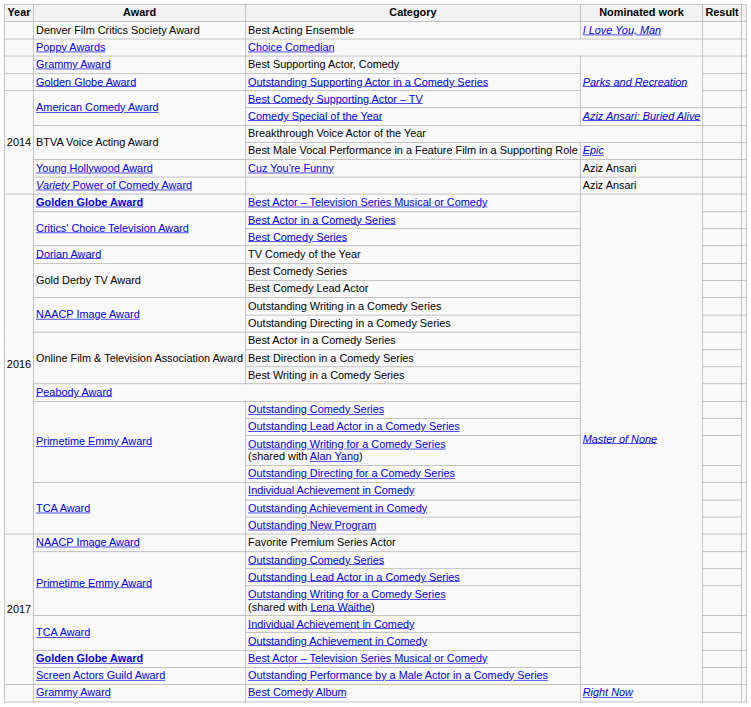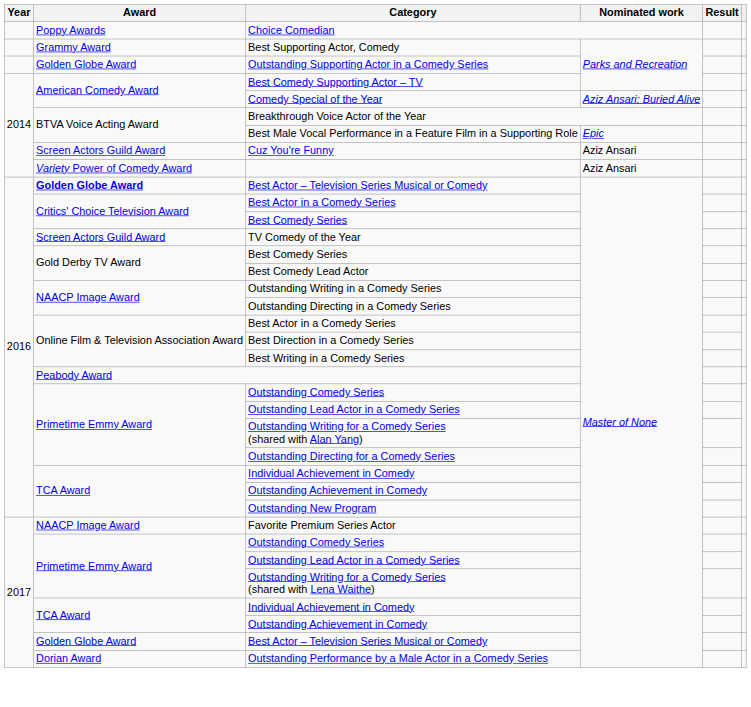- row: Denver Film Critics Society Award | Best Acting Ensemble | I Love You, Man
Cuz You're Funny | Award: Young Hollywood Award -> Screen Actors Guild Award
TV Comedy of the Year | Award: Dorian Award -> Screen Actors Guild Award
2017 / Best Actor – Television Series Musical or Comedy | Award: bold -> normal
Outstanding Performance by a Male Actor in a Comedy Series | Award: Screen Actors Guild Award -> Dorian Award
- row: Grammy Award | Best Comedy Album | Right Now
